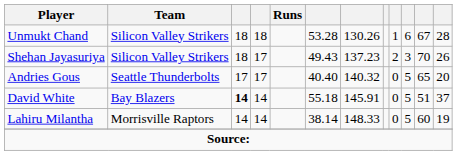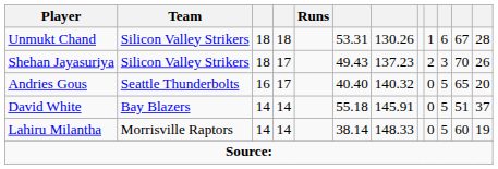Unmukt Chand | column 6: 53.28 -> 53.31
Andries Gous | column 3: 17 -> 16
David White | column 3: bold -> normal
